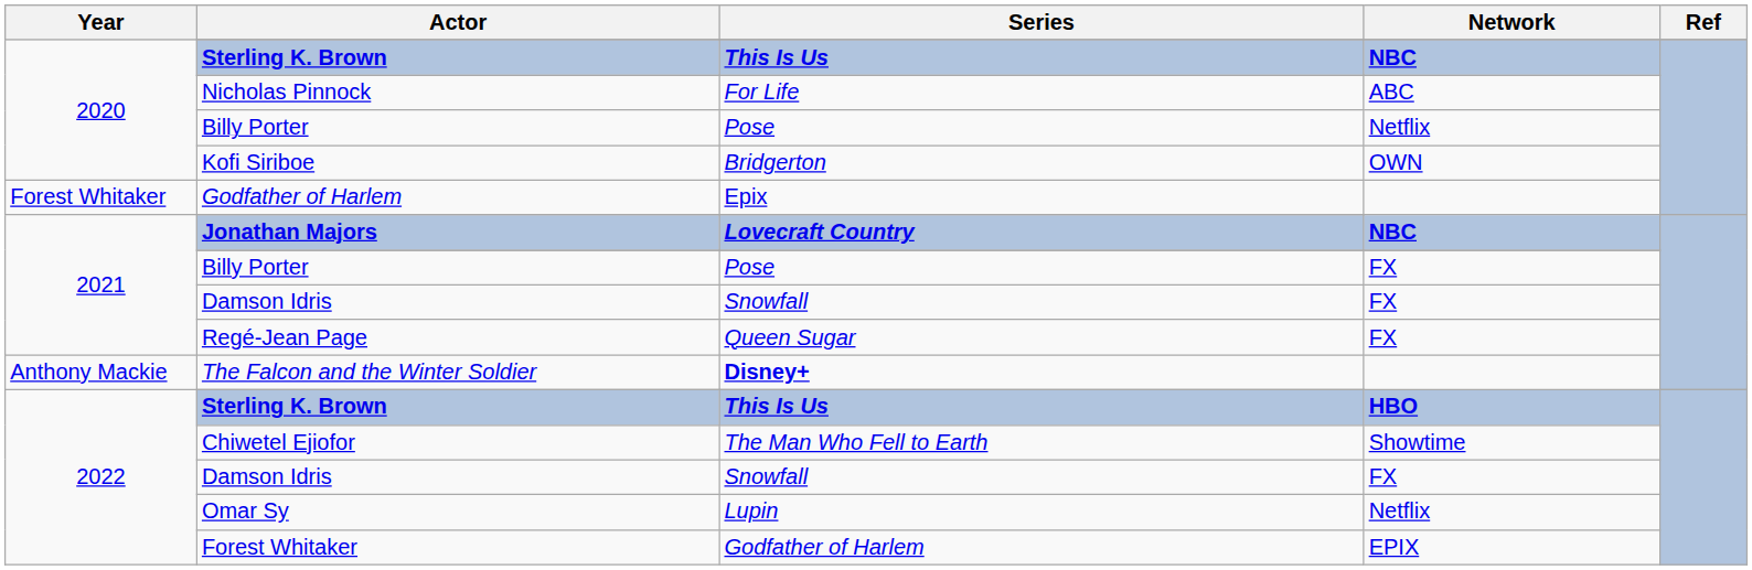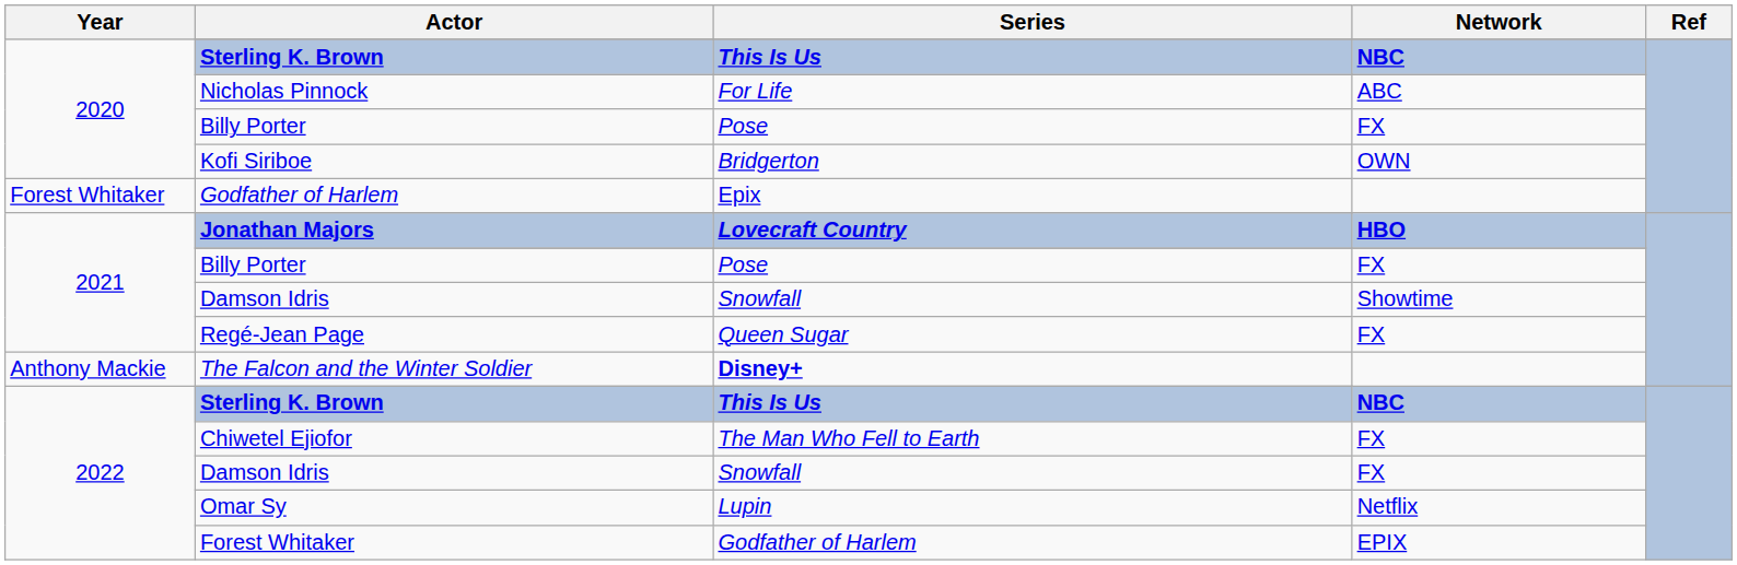2020 / Billy Porter | Network: Netflix -> FX
Jonathan Majors | Network: NBC -> HBO
2021 / Damson Idris | Network: FX -> Showtime
2022 / Sterling K. Brown | Network: HBO -> NBC
Chiwetel Ejiofor | Network: Showtime -> FX
